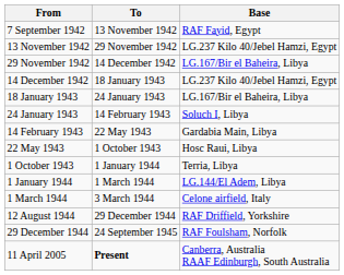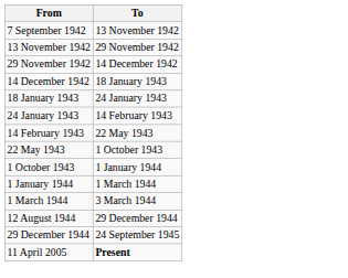- column: Base | RAF Fayid, Egypt | LG.237 Kilo 40/Jebel Hamzi, Egypt | LG.167/Bir el Baheira, Libya | LG.237 Kilo 40/Jebel Hamzi, Egypt | LG.167/Bir el Baheira, Libya | Soluch I, Libya | Gardabia Main, Libya | Hosc Raui, Libya | Terria, Libya | LG.144/El Adem, Libya | Celone airfield, Italy | RAF Driffield, Yorkshire | RAF Foulsham, Norfolk | Canberra, Australia RAAF Edinburgh, South Australia
